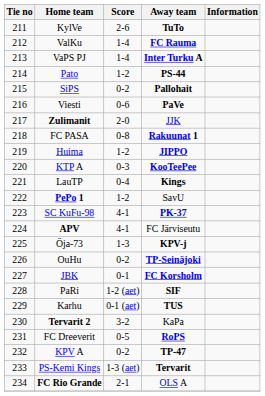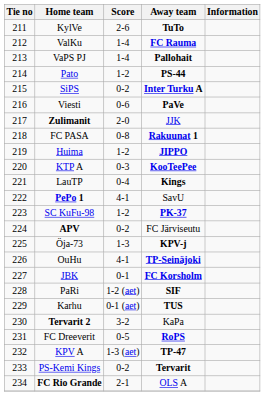VaPS PJ | Away team: Inter Turku A -> Pallohait
SiPS | Away team: Pallohait -> Inter Turku A
PePo 1 | Score: 1-2 -> 4-1
SC KuFu-98 | Score: 4-1 -> 1-2
APV | Score: 4-1 -> 0-2
OuHu | Score: 0-2 -> 4-1
KPV A | Score: 0-2 -> 1-3 (aet)
PS-Kemi Kings | Score: 1-3 (aet) -> 0-2
